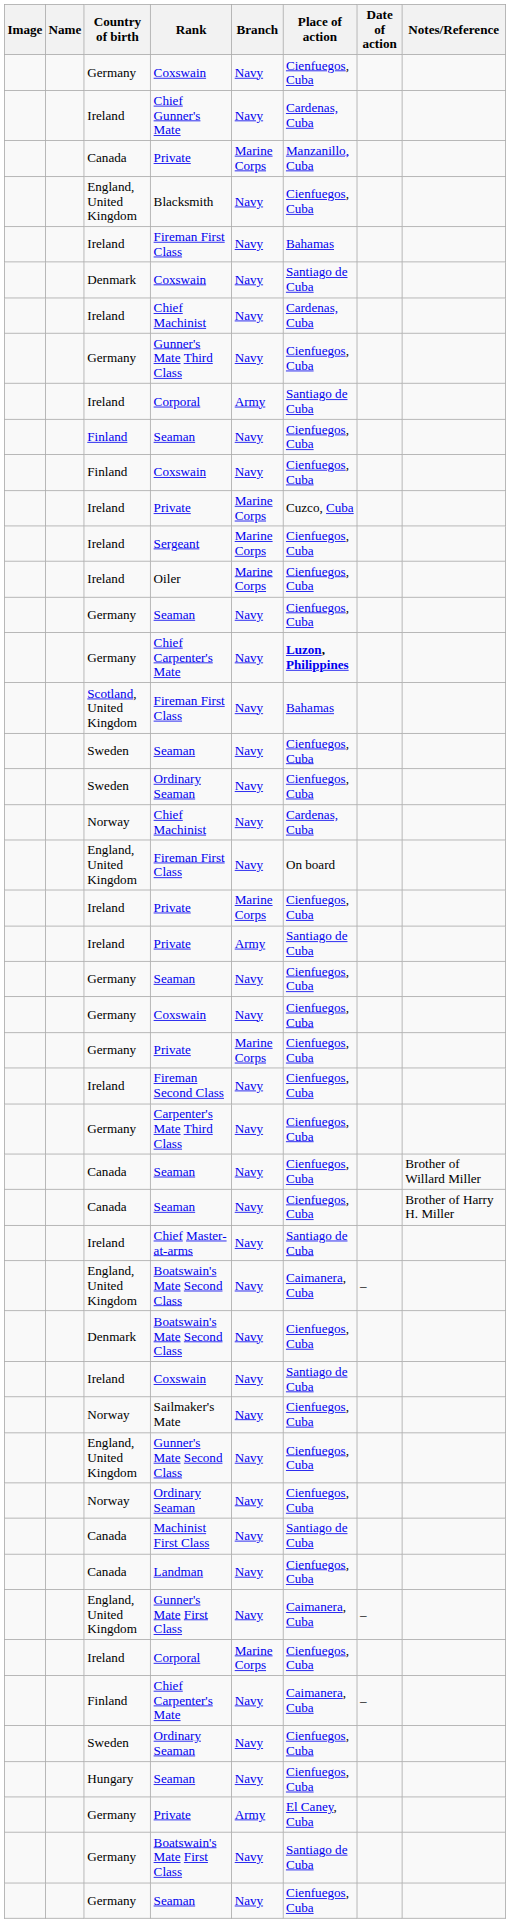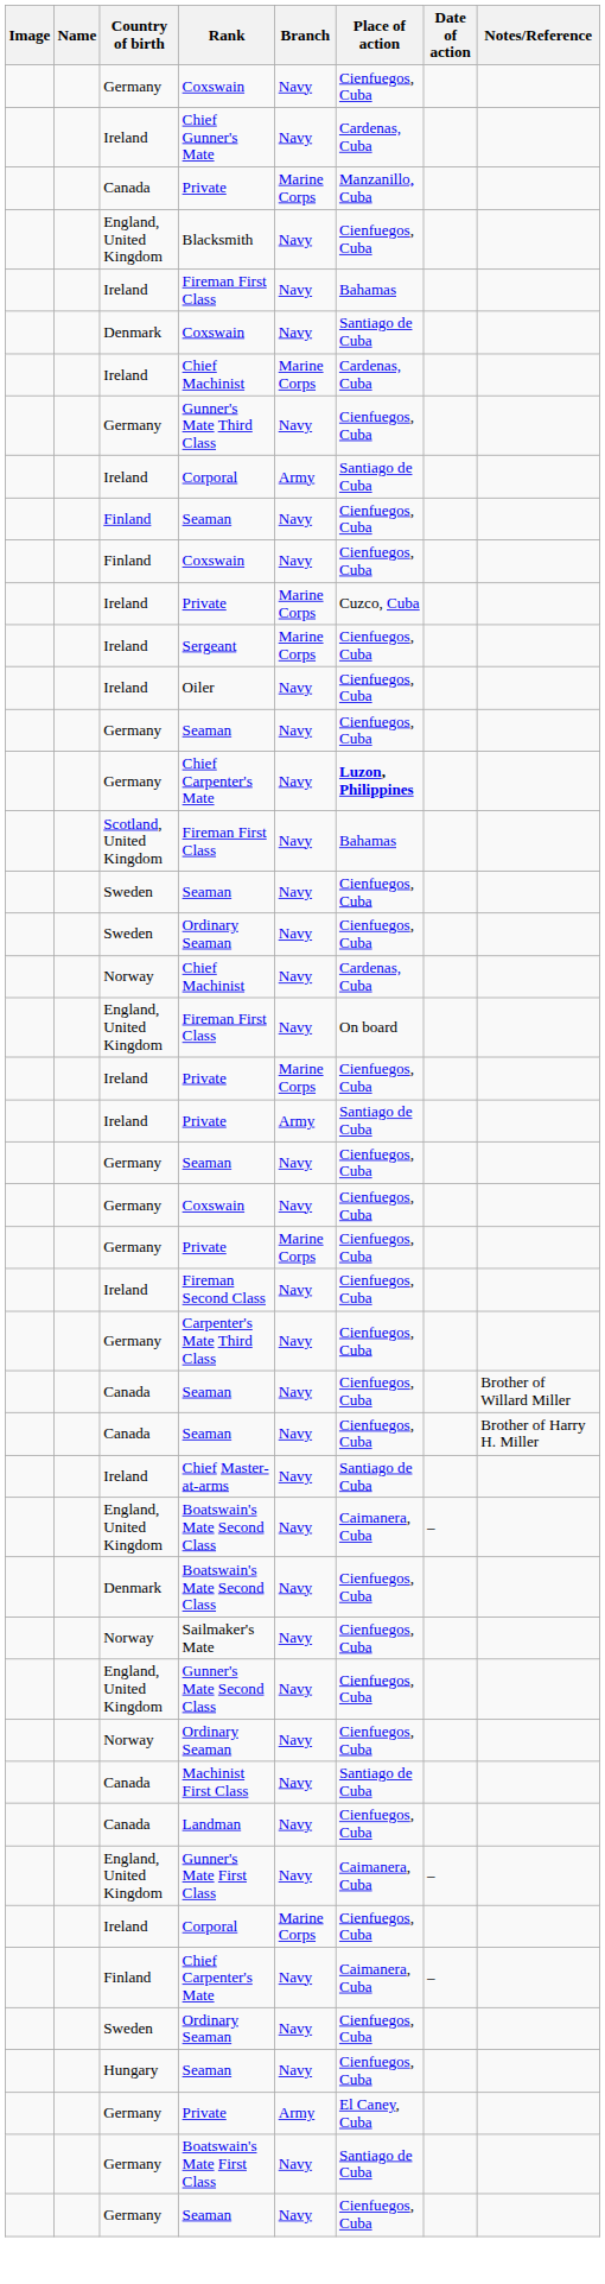Ireland / Chief Machinist | Branch: Navy -> Marine Corps
Oiler | Branch: Marine Corps -> Navy
- row: Ireland | Coxswain | Navy | Santiago de Cuba
